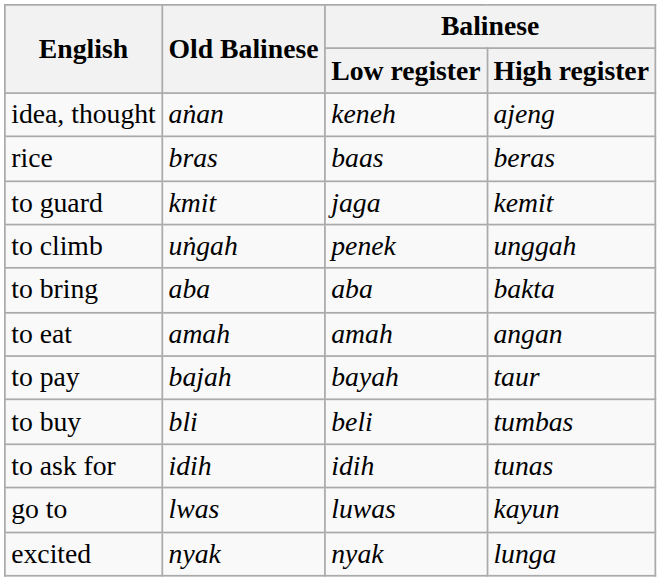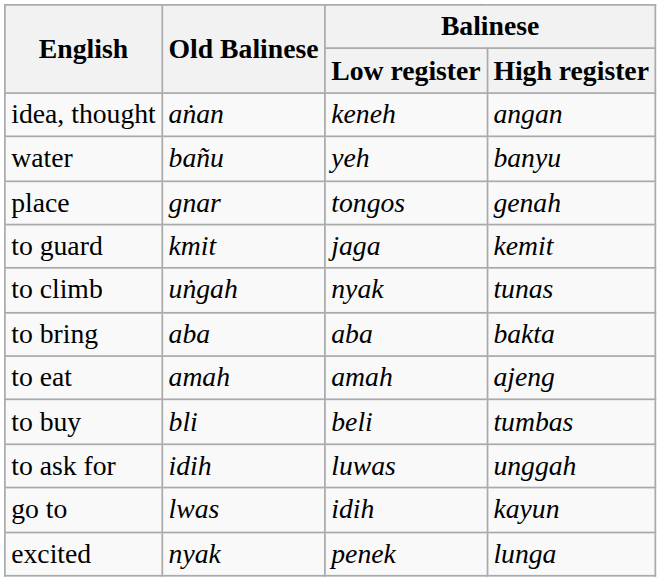idea, thought | Balinese / High register: ajeng -> angan
+ row: water | bañu | yeh | banyu
- row: rice | bras | baas | beras
+ row: place | gnar | tongos | genah
to climb | Balinese / Low register: penek -> nyak
to climb | Balinese / High register: unggah -> tunas
to eat | Balinese / High register: angan -> ajeng
- row: to pay | bajah | bayah | taur
to ask for | Balinese / Low register: idih -> luwas
to ask for | Balinese / High register: tunas -> unggah
go to | Balinese / Low register: luwas -> idih
excited | Balinese / Low register: nyak -> penek
